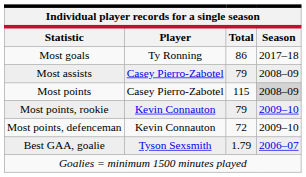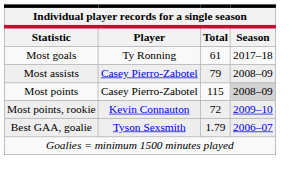Most goals | Total: 86 -> 61
Most points, rookie | Total: 79 -> 72
- row: Most points, defenceman | Kevin Connauton | 72 | 2009–10
